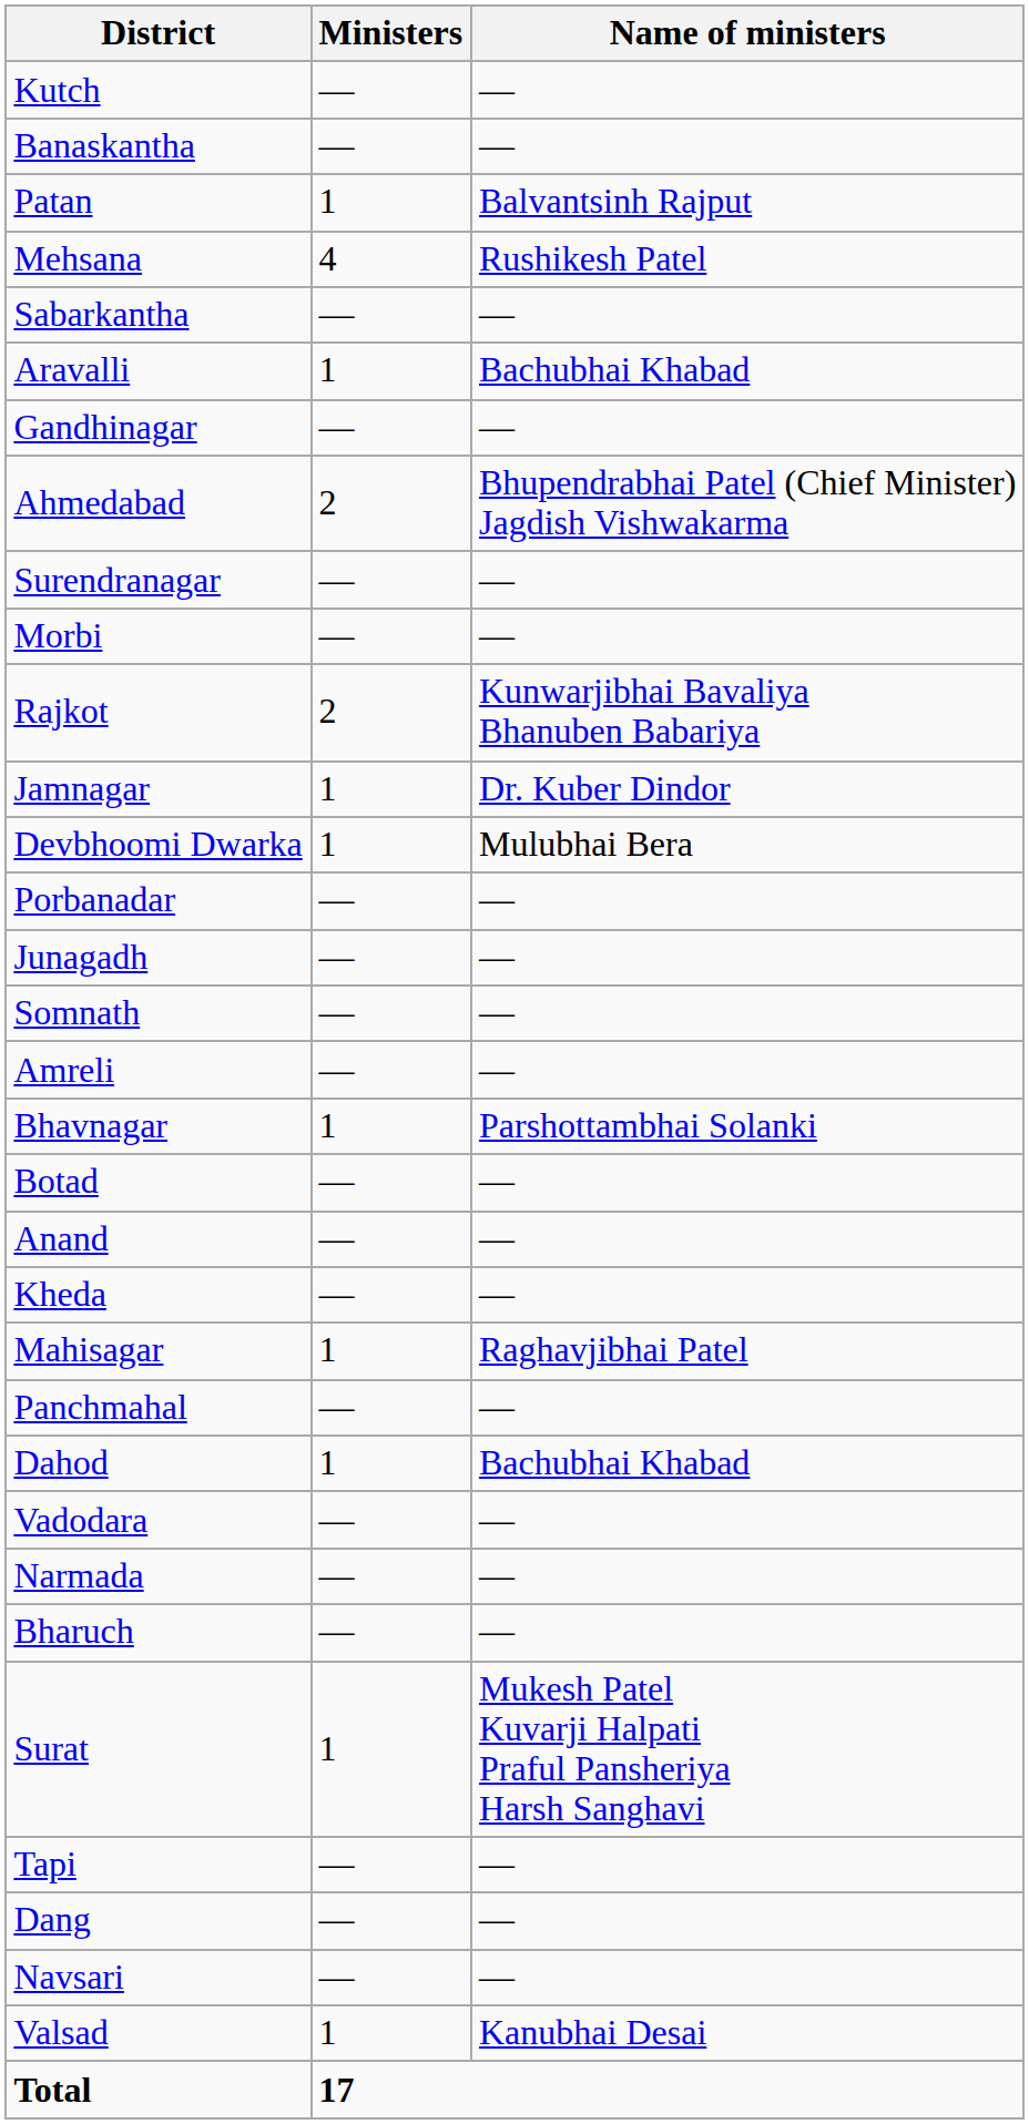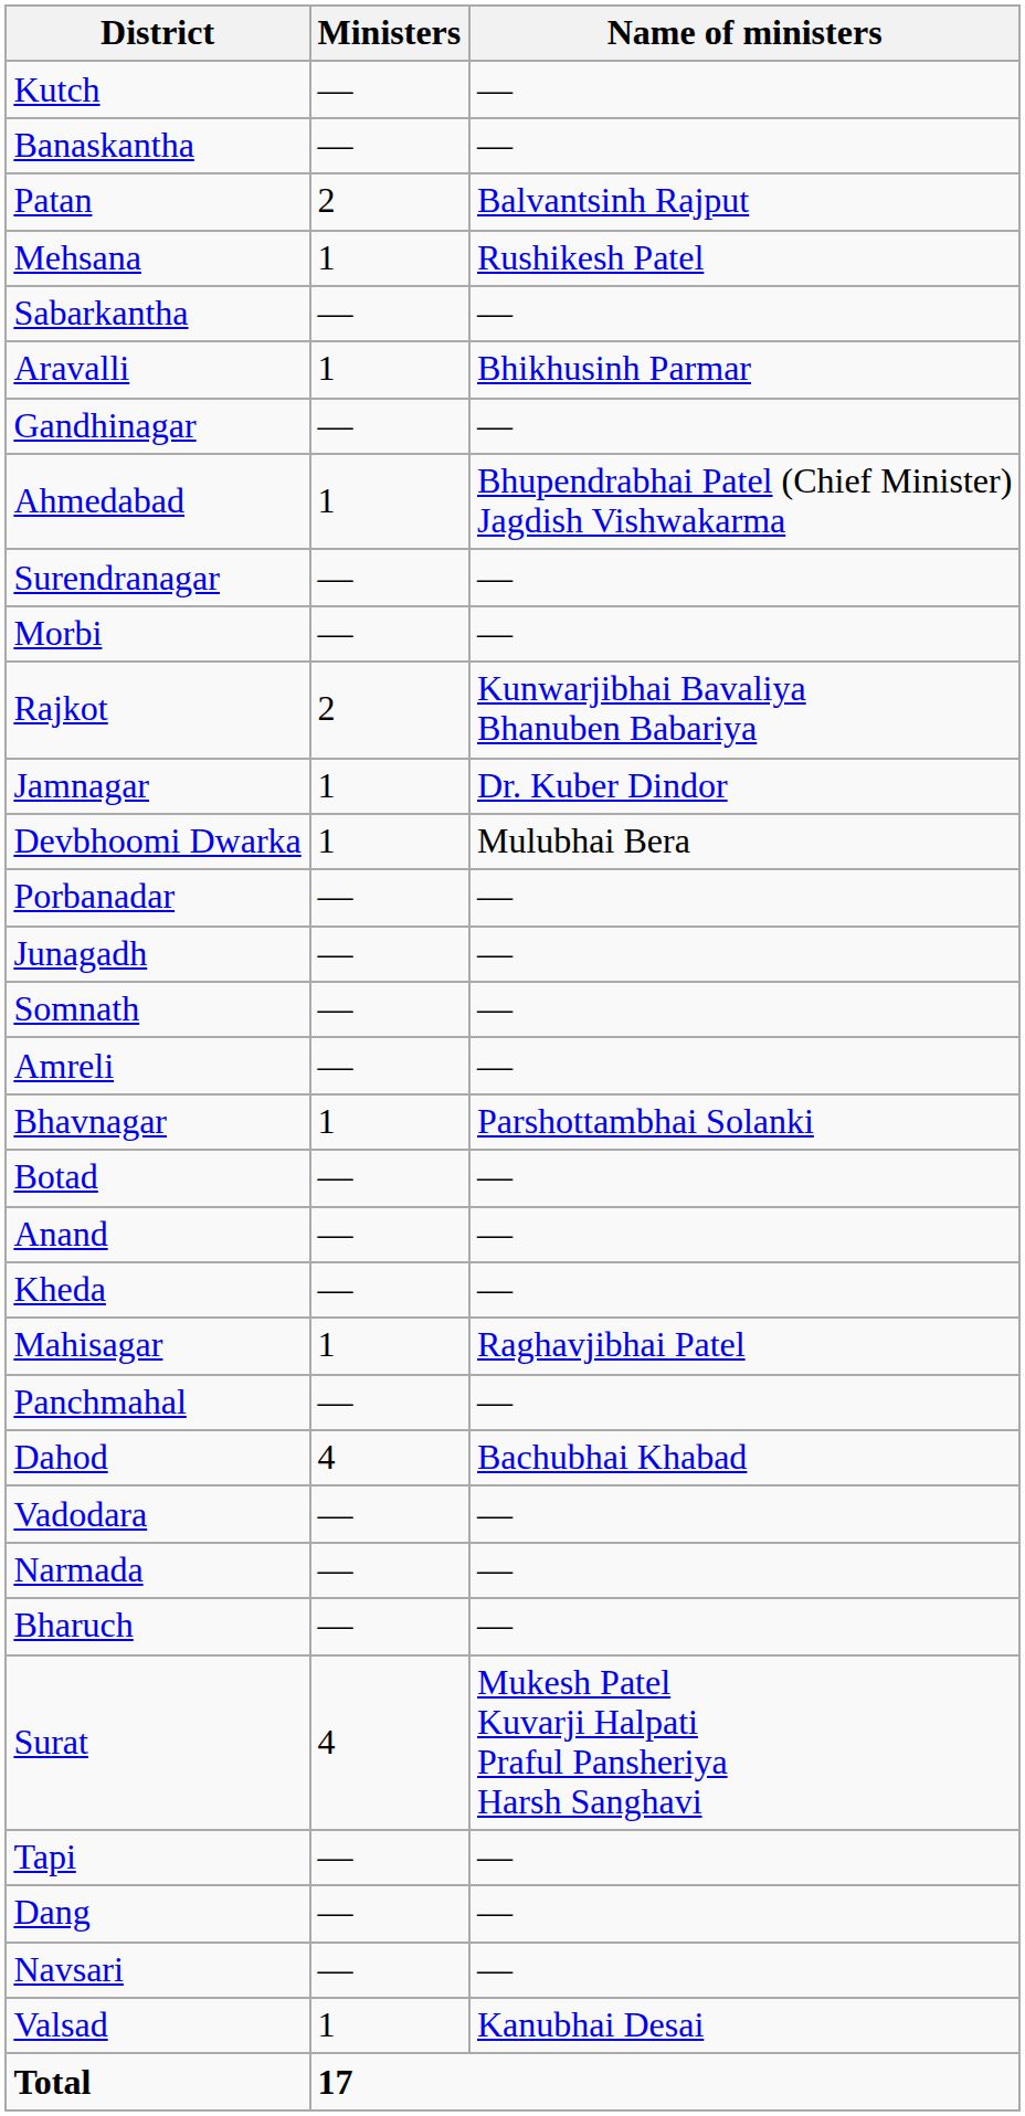Patan | Ministers: 1 -> 2
Mehsana | Ministers: 4 -> 1
Aravalli | Name of ministers: Bachubhai Khabad -> Bhikhusinh Parmar
Ahmedabad | Ministers: 2 -> 1
Dahod | Ministers: 1 -> 4
Surat | Ministers: 1 -> 4
